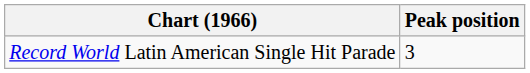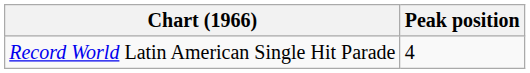Record World Latin American Single Hit Parade | Peak position: 3 -> 4
